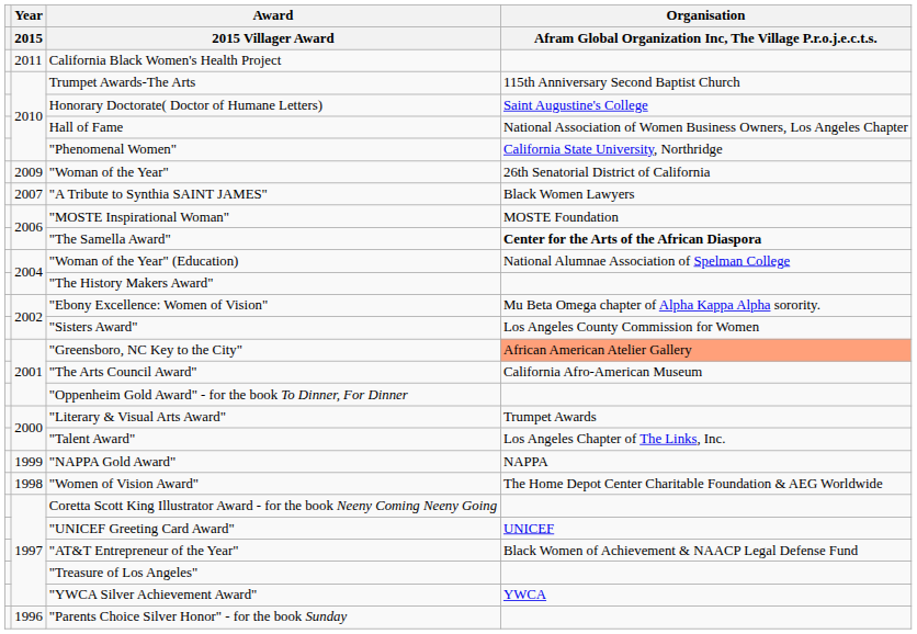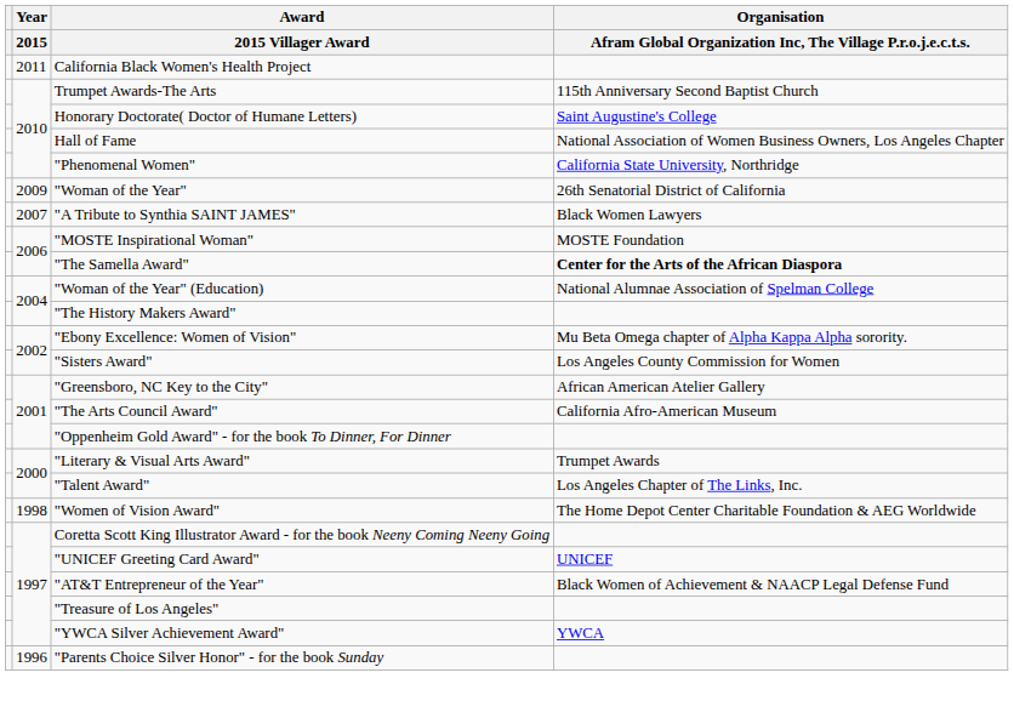"Greensboro, NC Key to the City" | column 4: lightsalmon background -> no background
- row: 1999 | "NAPPA Gold Award" | NAPPA
